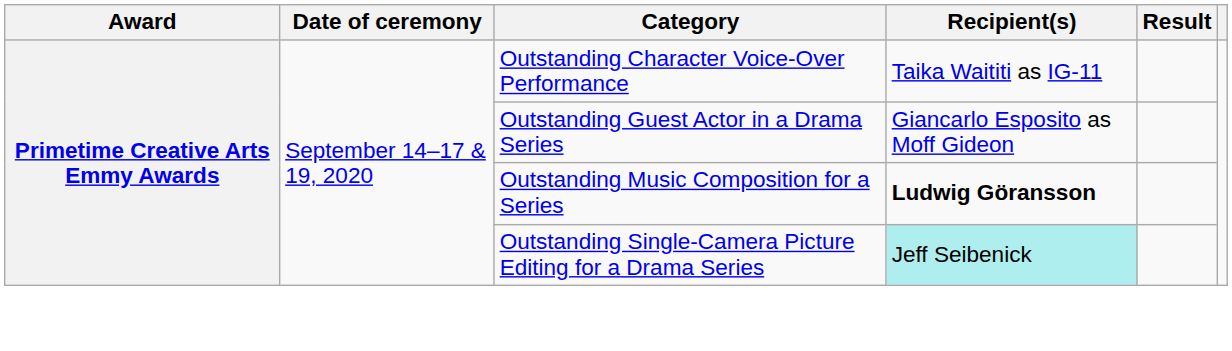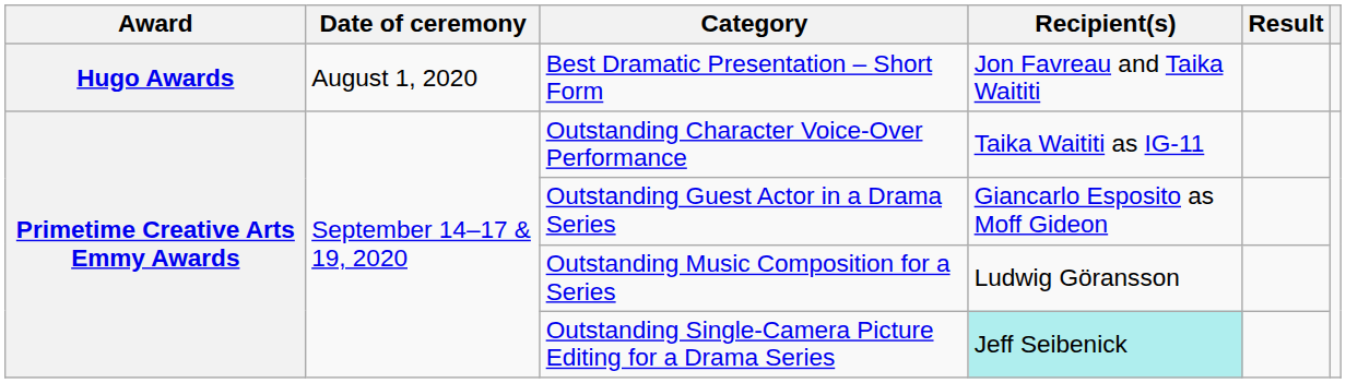+ row: Hugo Awards | August 1, 2020 | Best Dramatic Presentation – Short Form | Jon Favreau and Taika Waititi
Outstanding Music Composition for a Series | Recipient(s): bold -> normal
